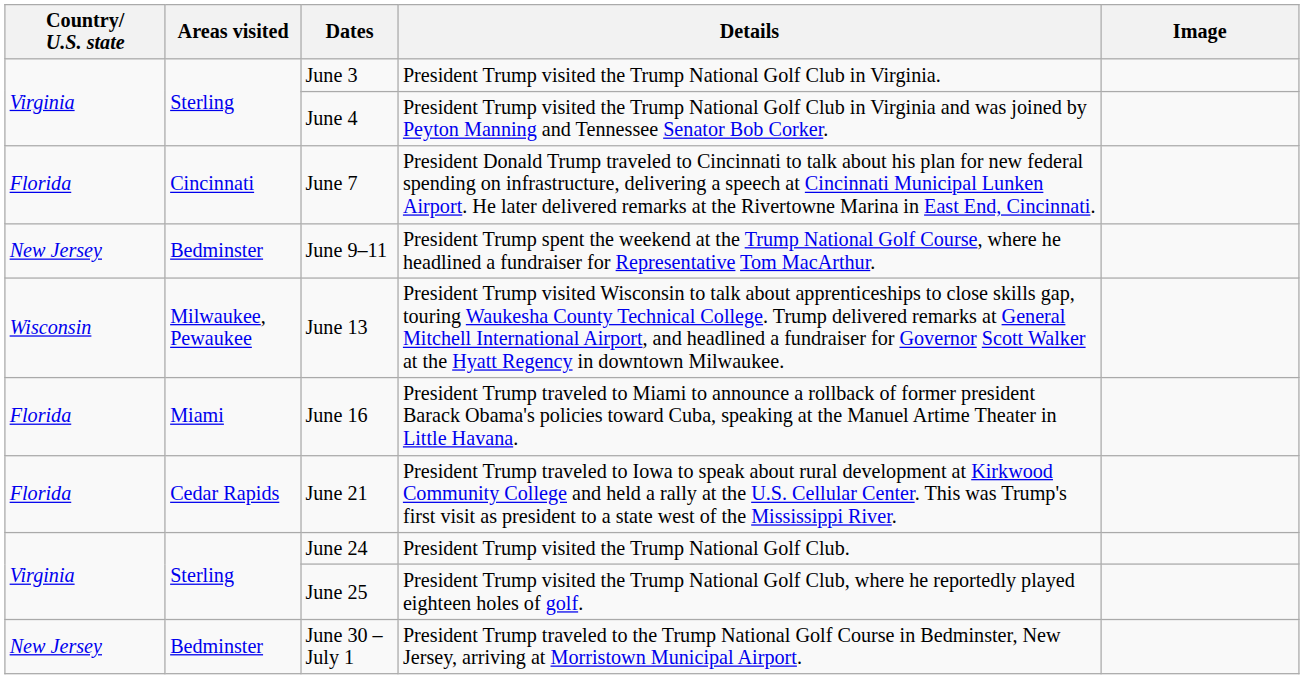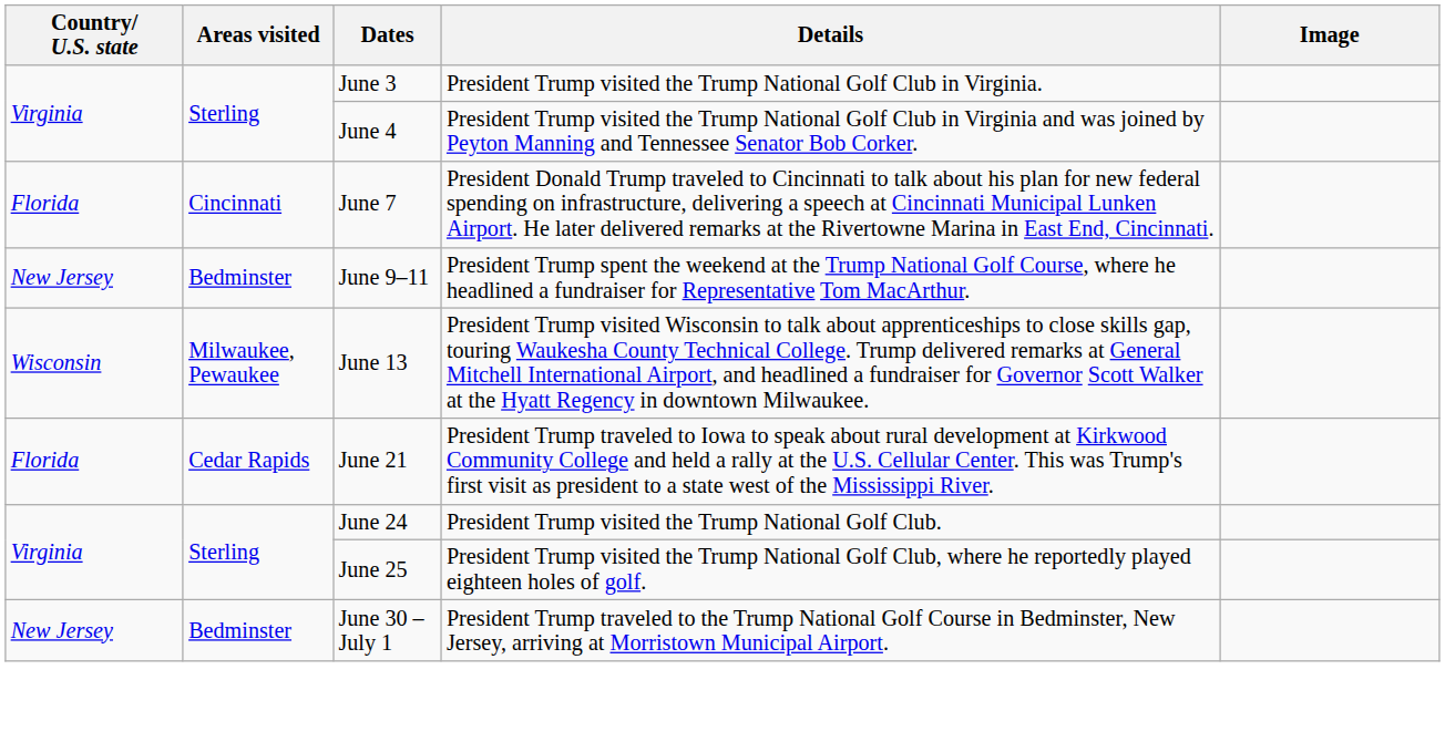- row: Florida | Miami | June 16 | President Trump traveled to Miami to announce a rollback of former president Barack Obama's policies toward Cuba, speaking at the Manuel Artime Theater in Little Havana.
